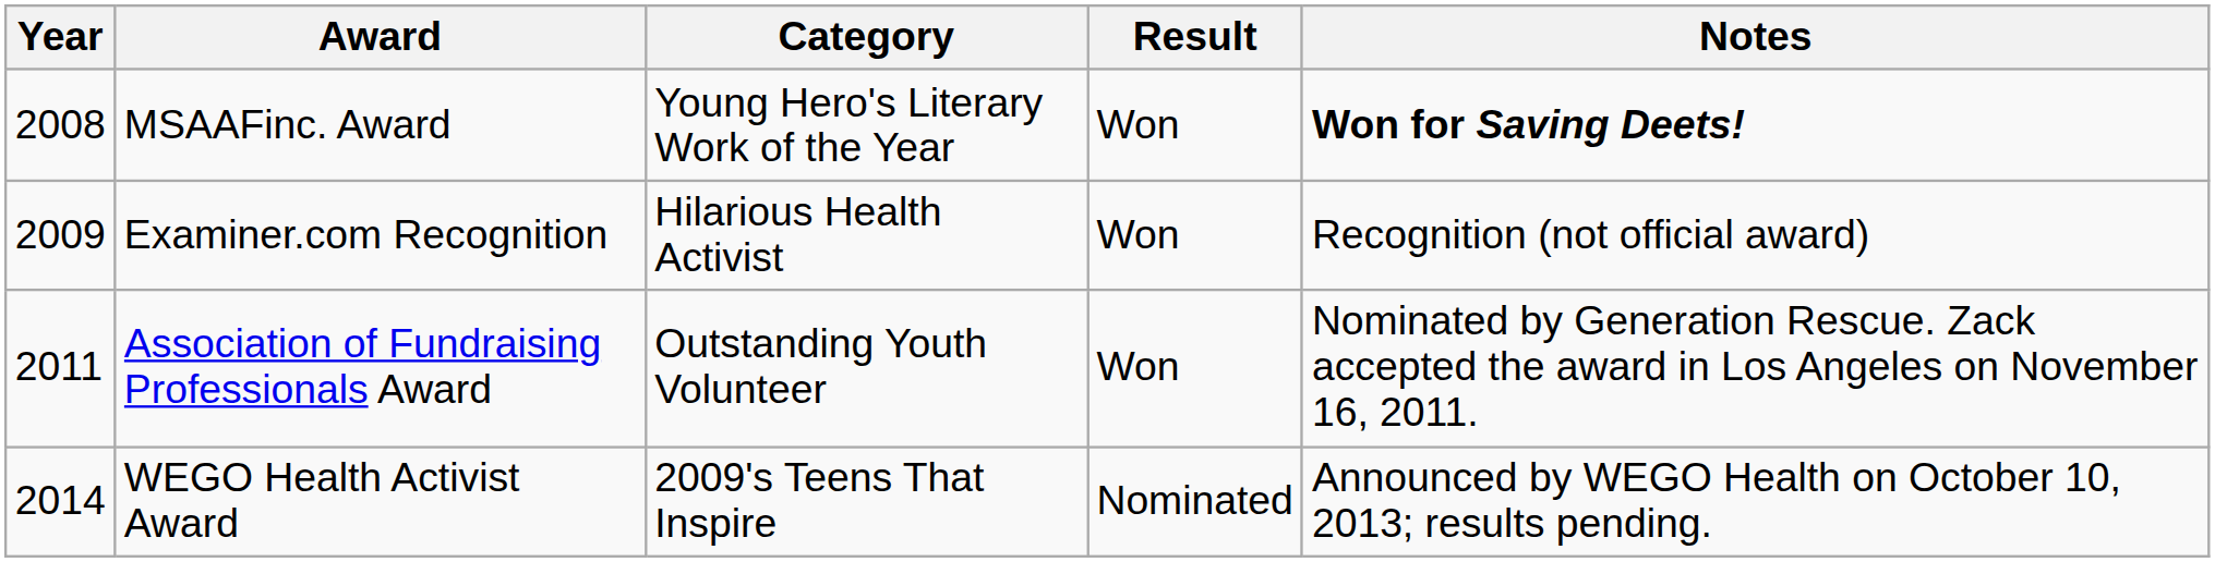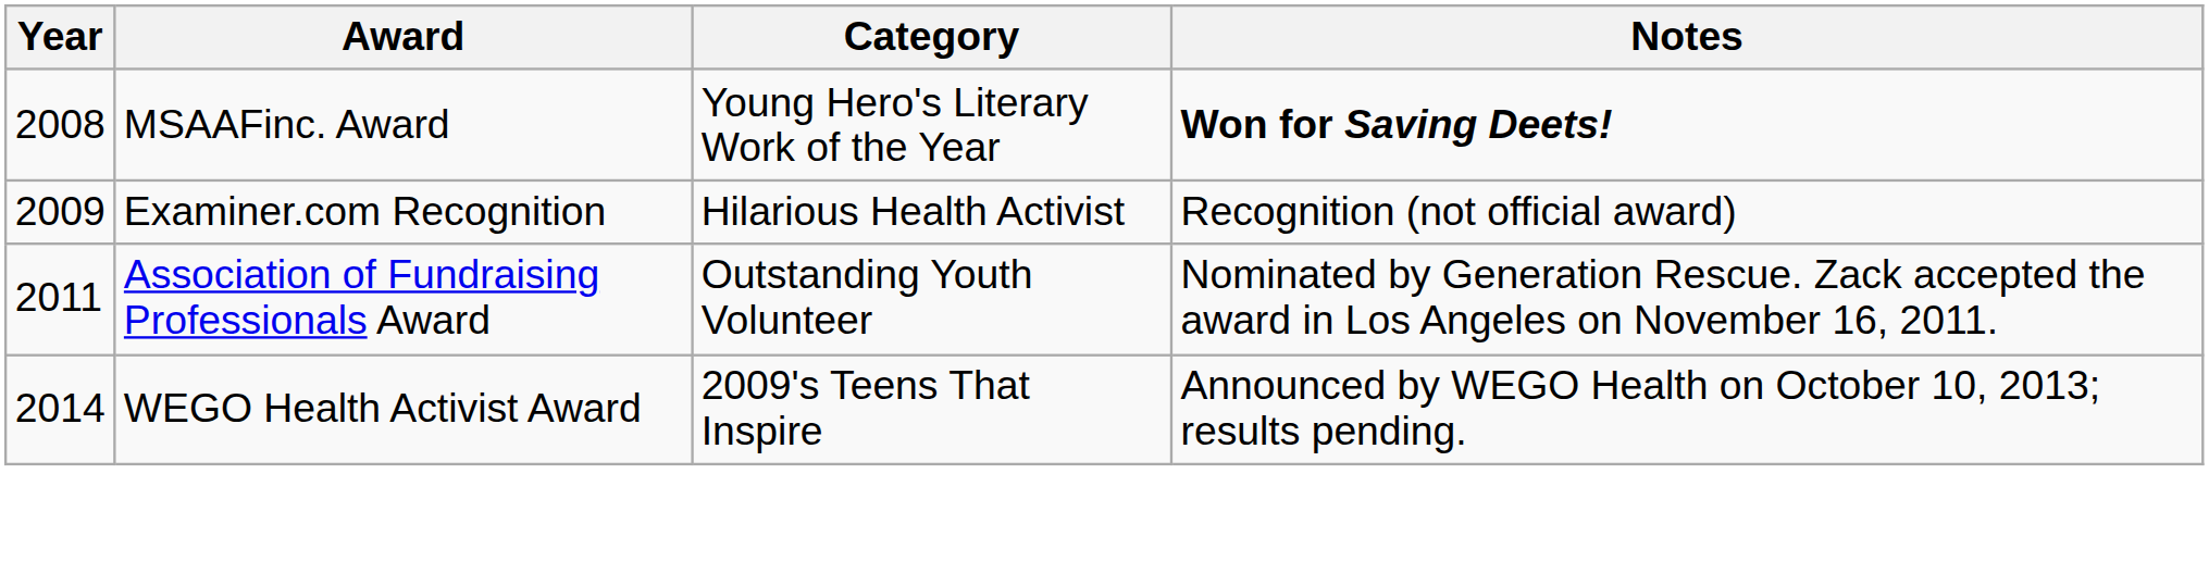- column: Result | Won | Won | Won | Nominated
